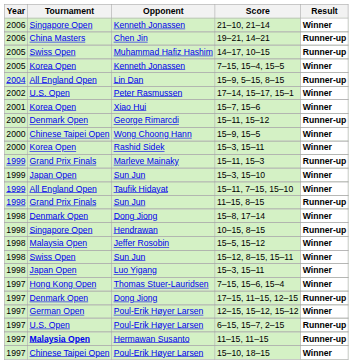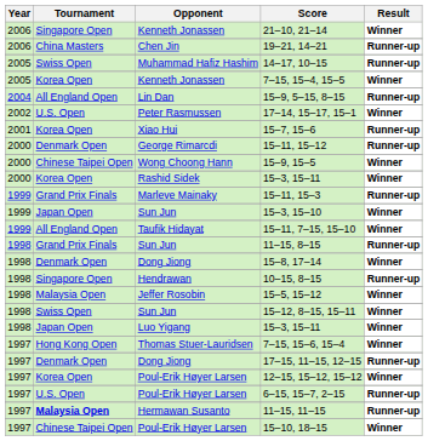15–7, 15–6 | Result: Winner -> Runner-up
12–15, 15–12, 15–12 | Tournament: German Open -> Korea Open
